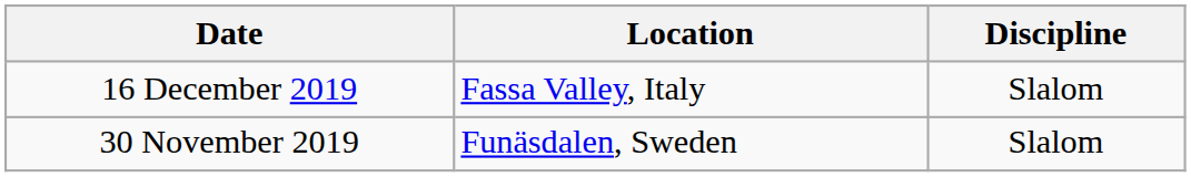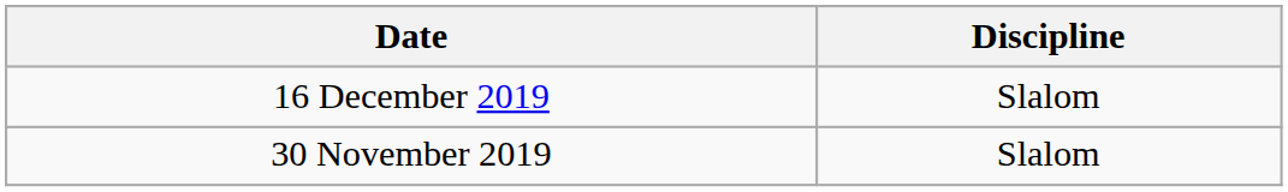- column: Location | Fassa Valley, Italy | Funäsdalen, Sweden
